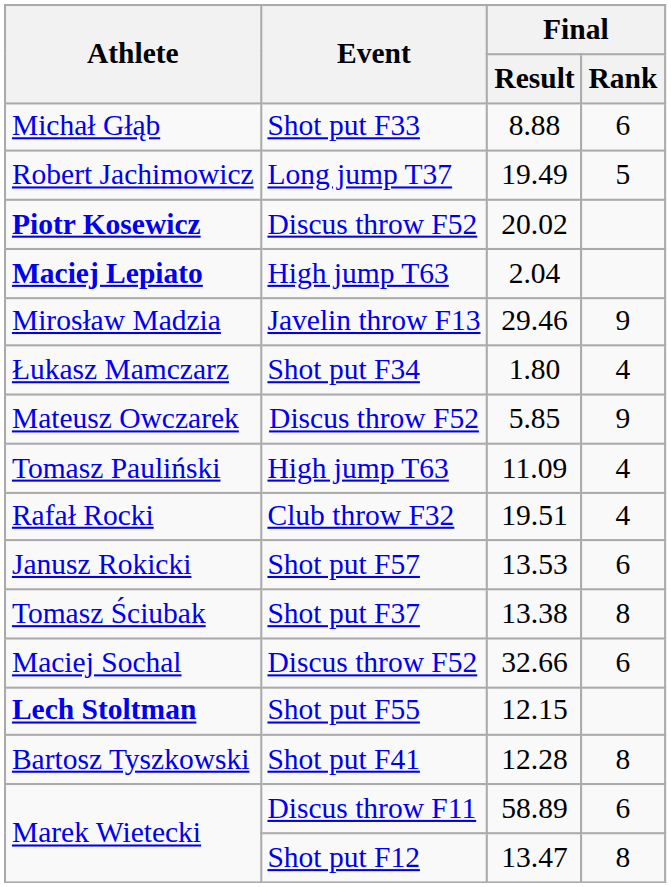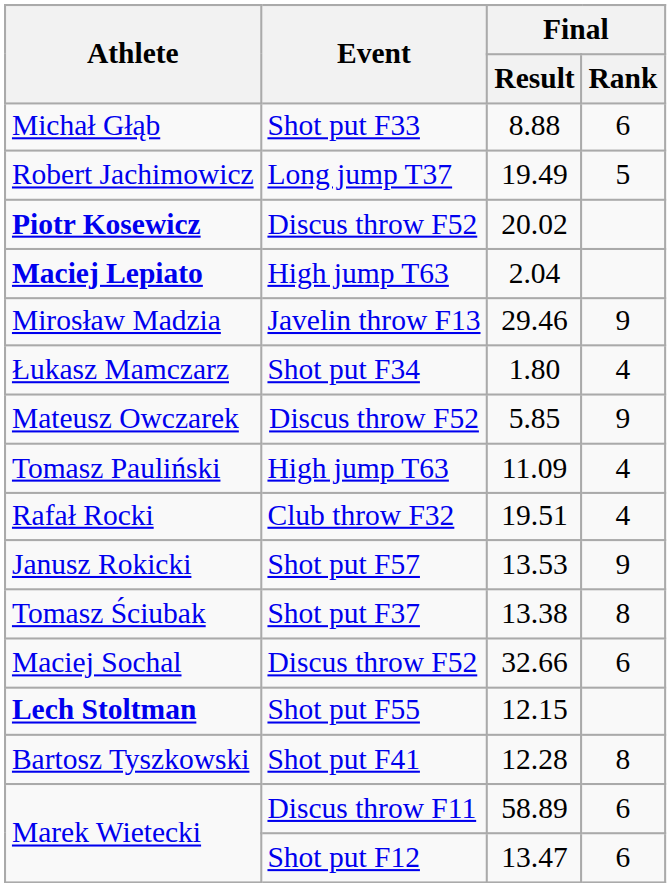Janusz Rokicki | Final / Rank: 6 -> 9
Marek Wietecki / 13.47 | Final / Rank: 8 -> 6
